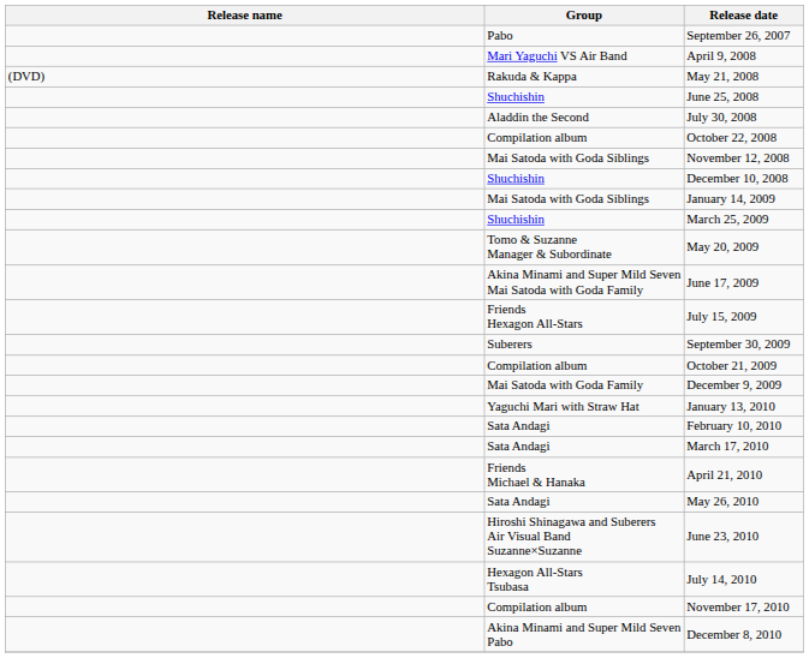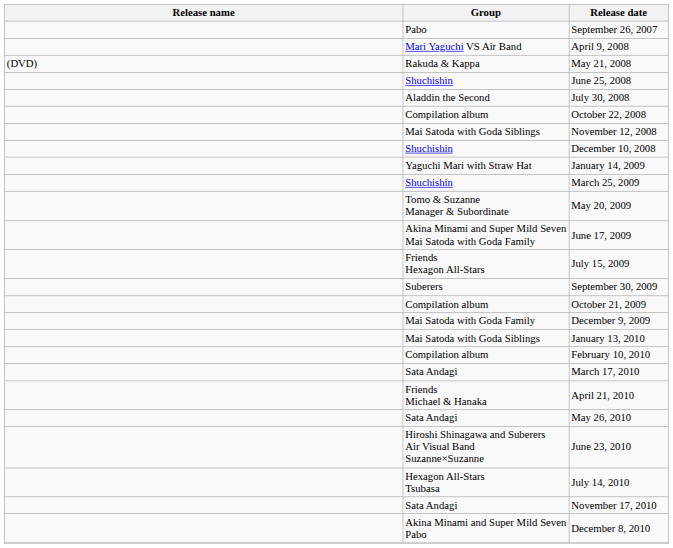January 14, 2009 | Group: Mai Satoda with Goda Siblings -> Yaguchi Mari with Straw Hat
January 13, 2010 | Group: Yaguchi Mari with Straw Hat -> Mai Satoda with Goda Siblings
February 10, 2010 | Group: Sata Andagi -> Compilation album
November 17, 2010 | Group: Compilation album -> Sata Andagi
